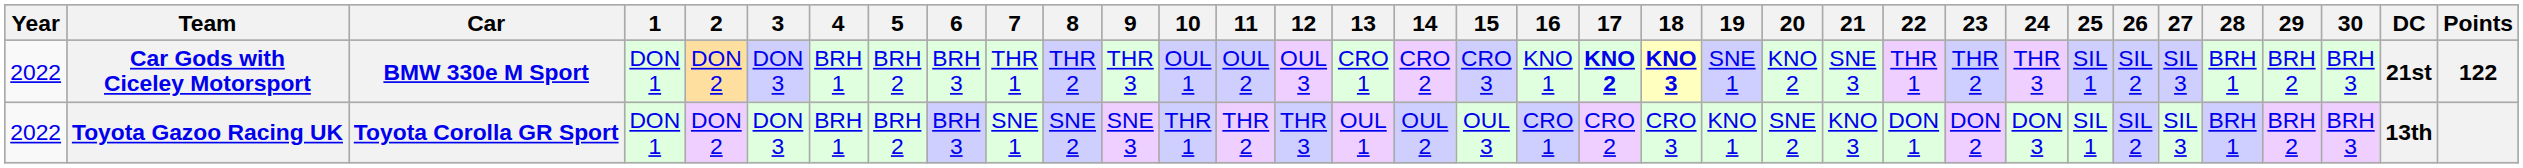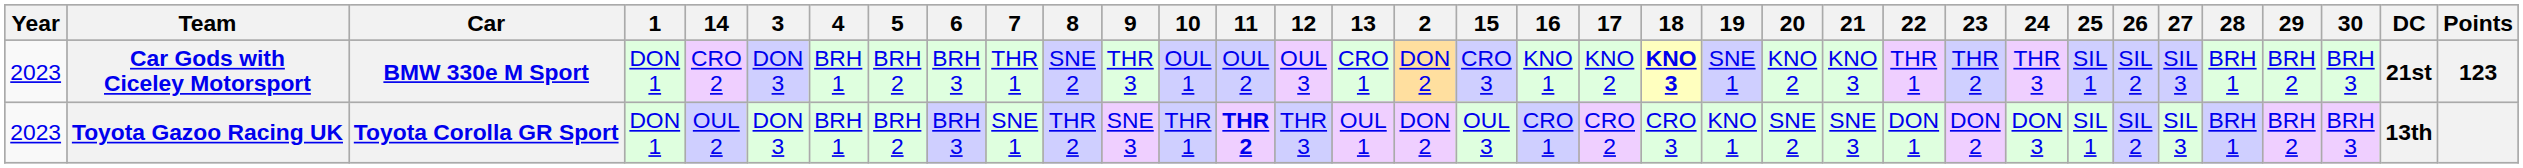columns swapped: 2 <-> 14
Car Gods with Ciceley Motorsport | Year: 2022 -> 2023
Car Gods with Ciceley Motorsport | 8: THR 2 -> SNE 2
Car Gods with Ciceley Motorsport | 17: bold -> normal
Car Gods with Ciceley Motorsport | 21: SNE 3 -> KNO 3
Car Gods with Ciceley Motorsport | Points: 122 -> 123
Toyota Gazoo Racing UK | Year: 2022 -> 2023
Toyota Gazoo Racing UK | 8: SNE 2 -> THR 2
Toyota Gazoo Racing UK | 11: normal -> bold
Toyota Gazoo Racing UK | 21: KNO 3 -> SNE 3
